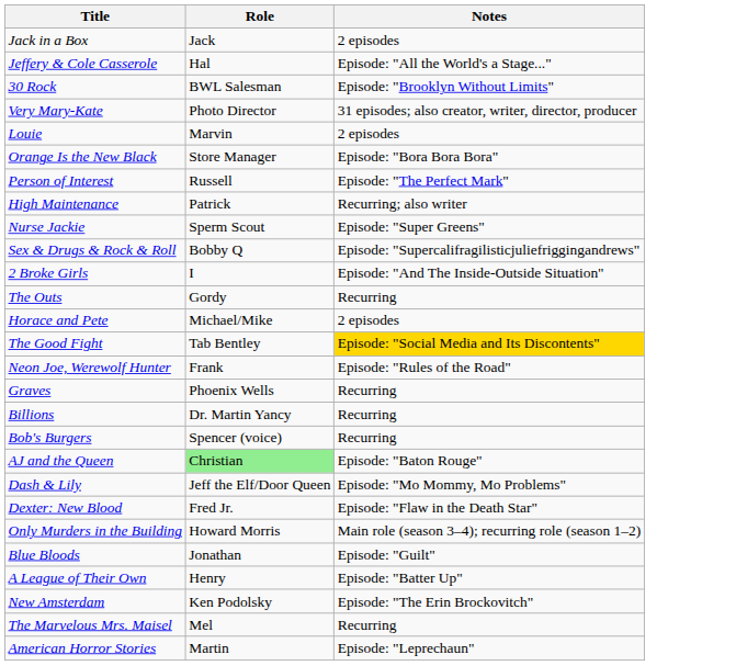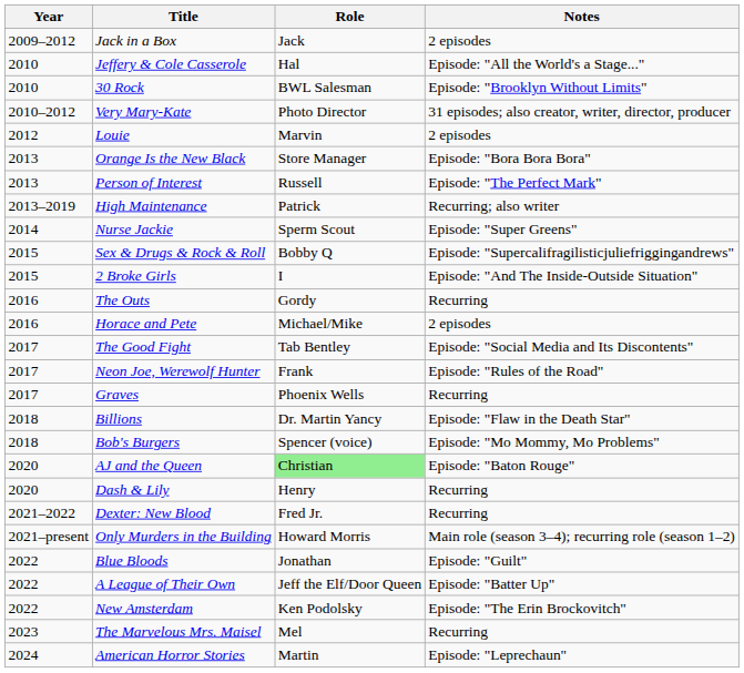+ column: Year | 2009–2012 | 2010 | 2010 | 2010–2012 | 2012 | 2013 | 2013 | 2013–2019 | 2014 | 2015 | 2015 | 2016 | 2016 | 2017 | 2017 | 2017 | 2018 | 2018 | 2020 | 2020 | 2021–2022 | 2021–present | 2022 | 2022 | 2022 | 2023 | 2024
The Good Fight | Notes: gold background -> no background
Billions | Notes: Recurring -> Episode: "Flaw in the Death Star"
Bob's Burgers | Notes: Recurring -> Episode: "Mo Mommy, Mo Problems"
Dash & Lily | Role: Jeff the Elf/Door Queen -> Henry
Dash & Lily | Notes: Episode: "Mo Mommy, Mo Problems" -> Recurring
Dexter: New Blood | Notes: Episode: "Flaw in the Death Star" -> Recurring
A League of Their Own | Role: Henry -> Jeff the Elf/Door Queen
